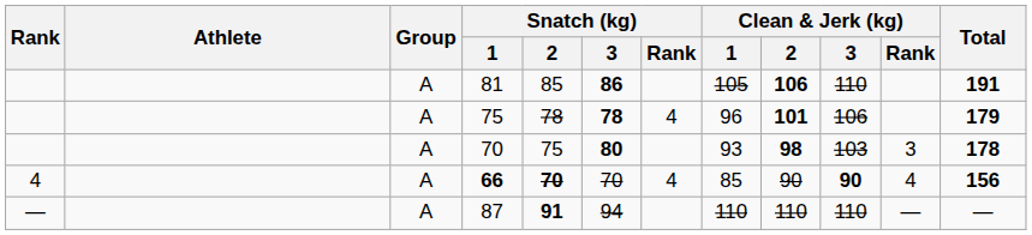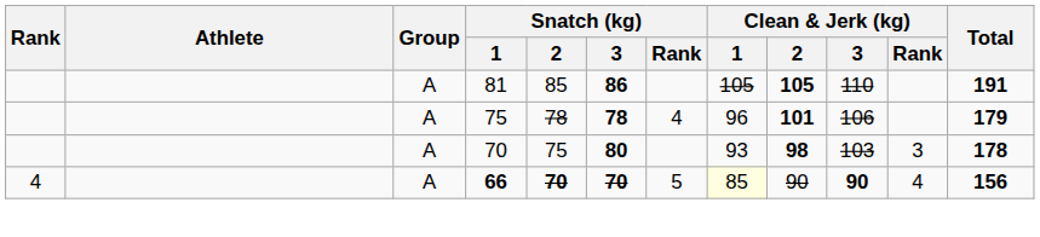81 | Clean & Jerk (kg) / 2: 106 -> 105
66 | Snatch (kg) / 3: normal -> bold
66 | Snatch (kg) / Rank: 4 -> 5
66 | Clean & Jerk (kg) / 1: no background -> lightyellow background
- row: — | A | 87 | 91 | 94 | 110 | 110 | 110 | — | —
